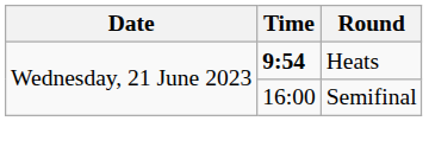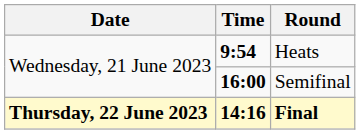Semifinal | Time: normal -> bold
+ row: Thursday, 22 June 2023 | 14:16 | Final
